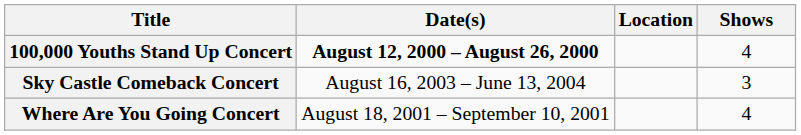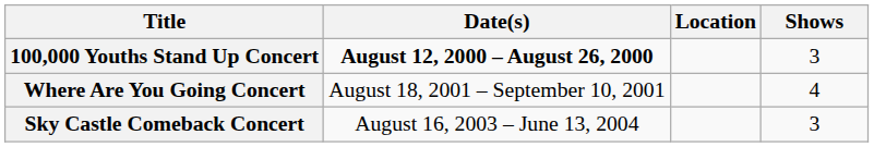100,000 Youths Stand Up Concert | Shows: 4 -> 3
rows swapped: Where Are You Going Concert <-> Sky Castle Comeback Concert
